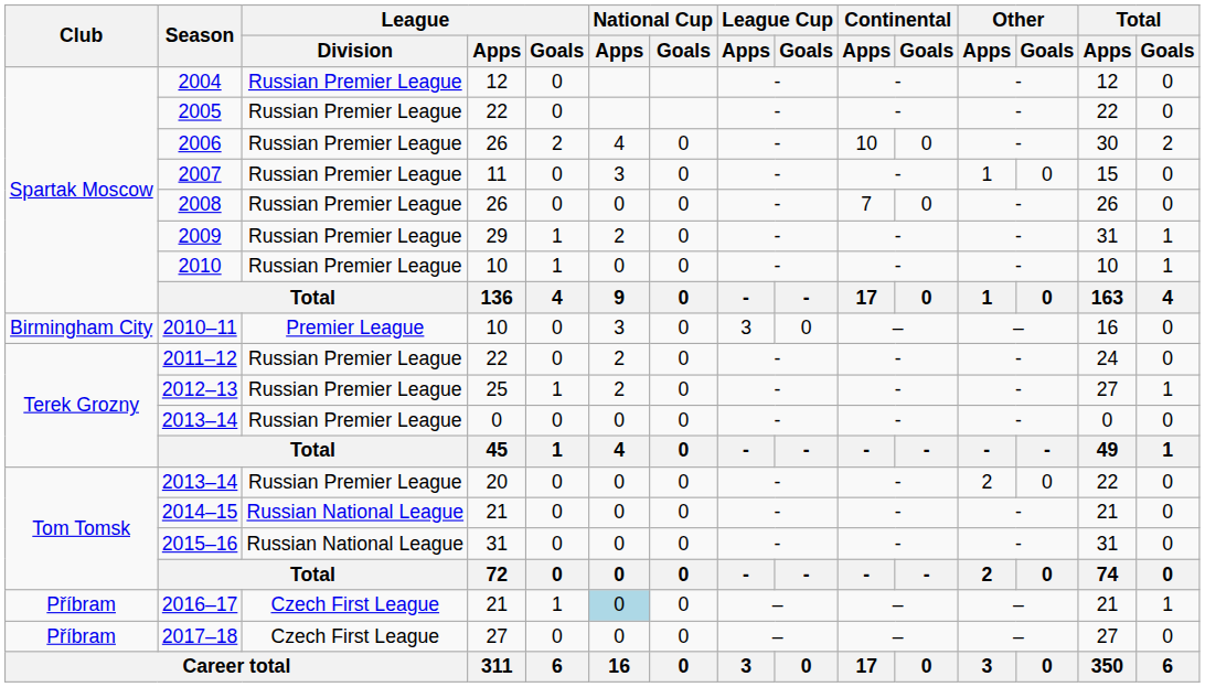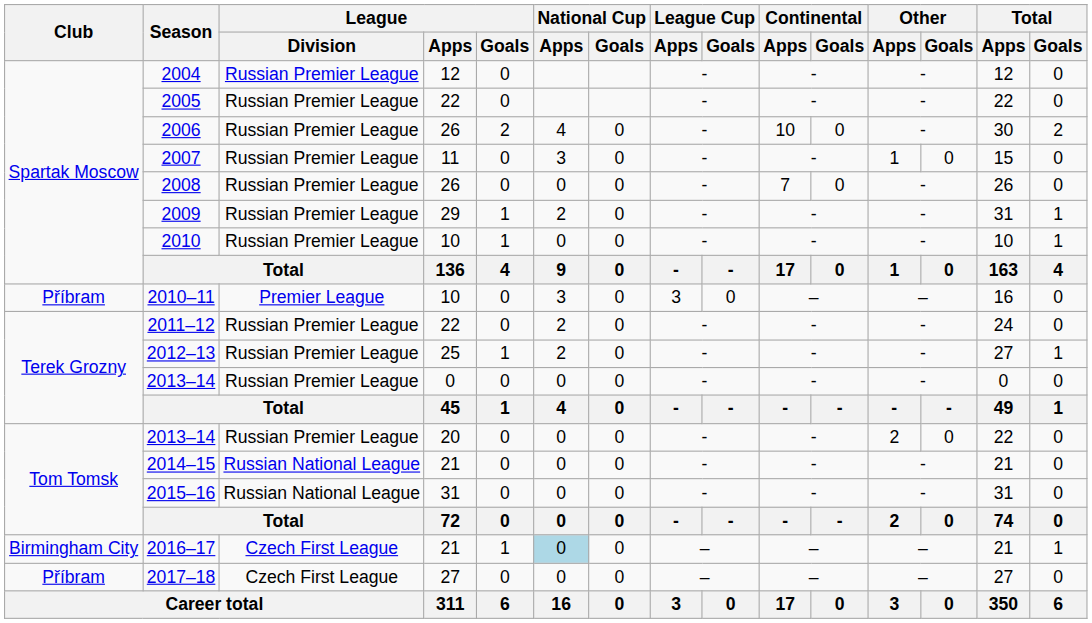2010–11 | Club: Birmingham City -> Příbram
2016–17 | Club: Příbram -> Birmingham City
